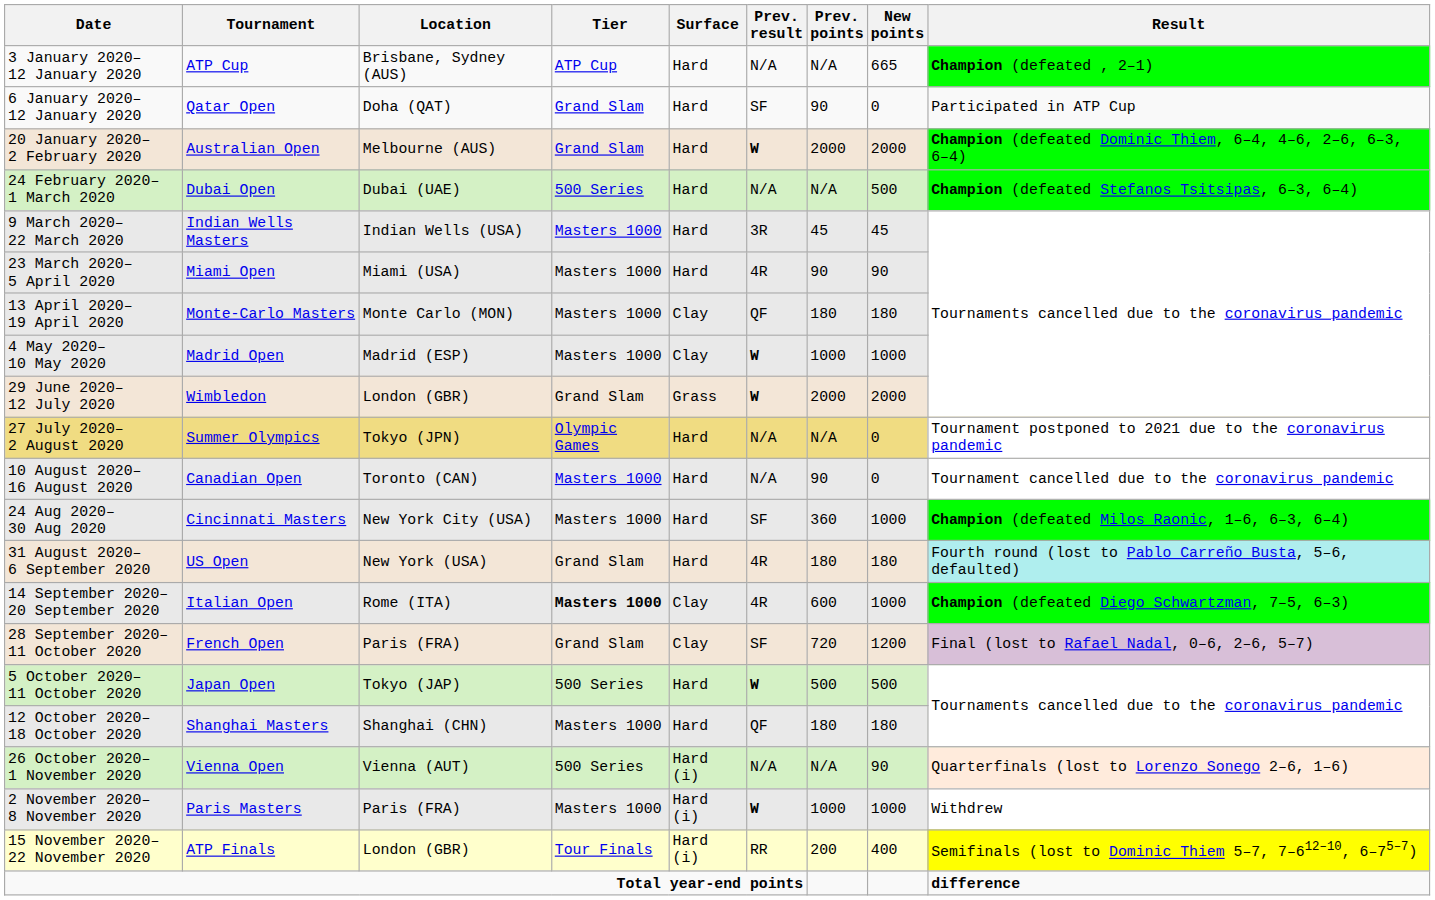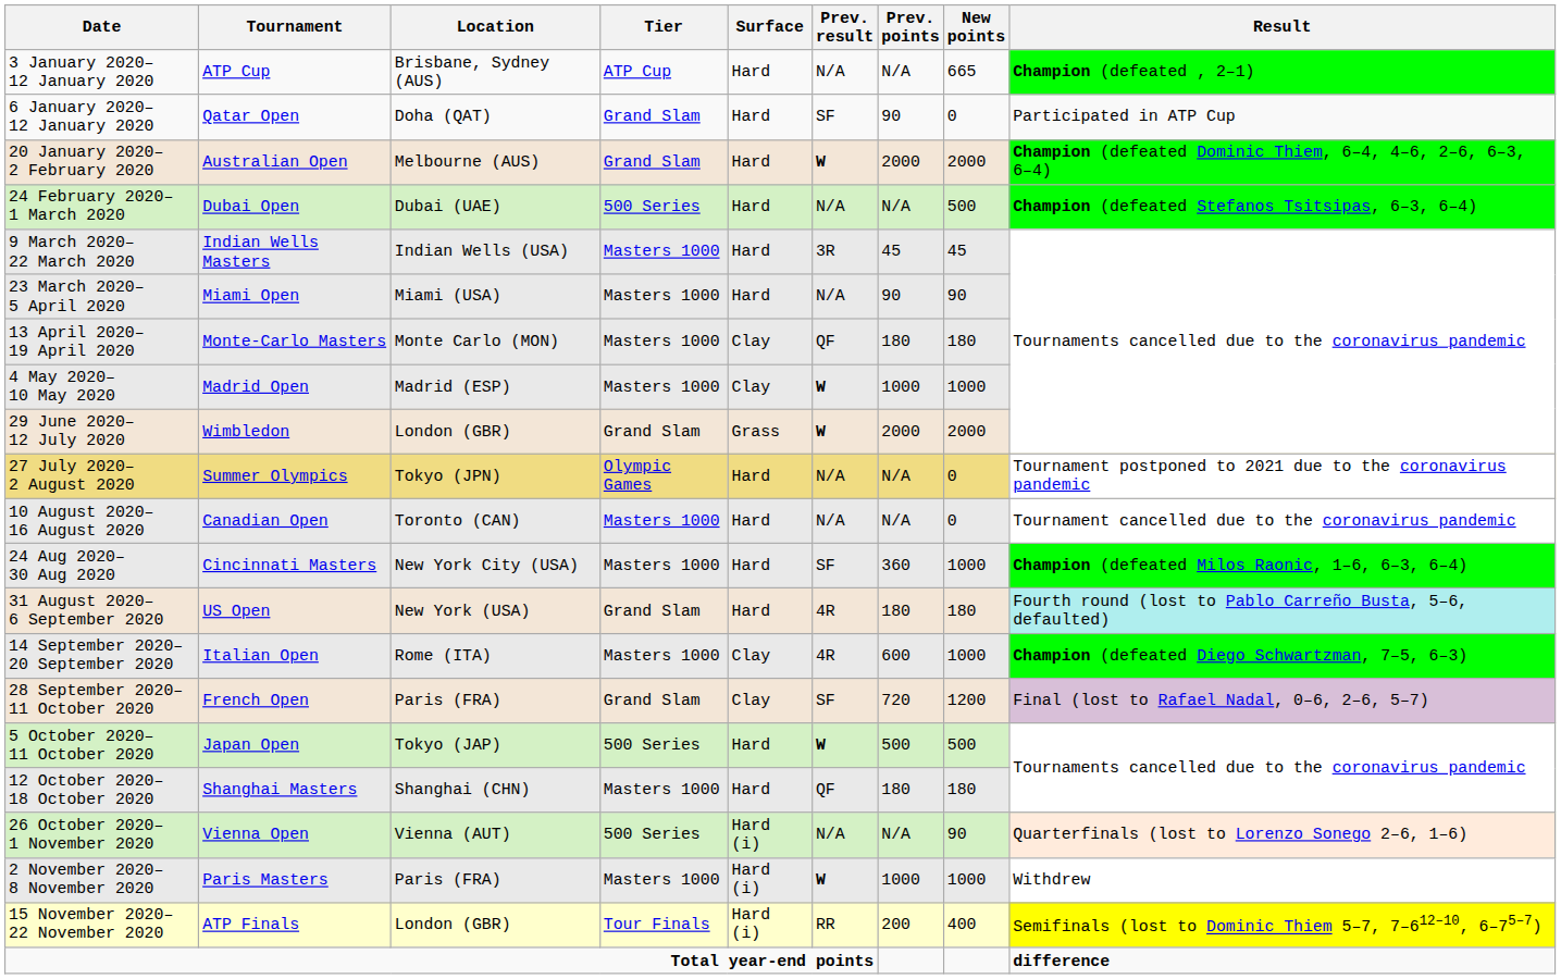23 March 2020– 5 April 2020 | Prev. result: 4R -> N/A
10 August 2020– 16 August 2020 | Prev. points: 90 -> N/A
14 September 2020– 20 September 2020 | Tier: bold -> normal
